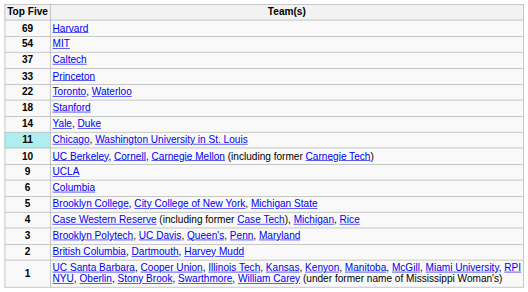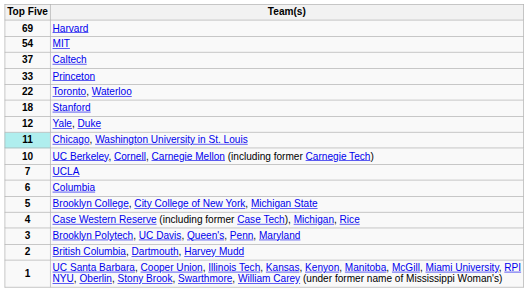Yale, Duke | Top Five: 14 -> 12
UCLA | Top Five: 9 -> 7
